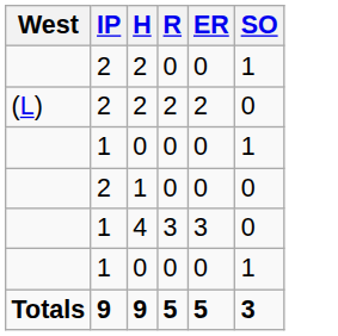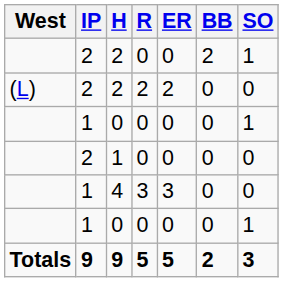+ column: BB | 2 | 0 | 0 | 0 | 0 | 0 | 2
